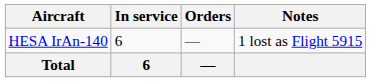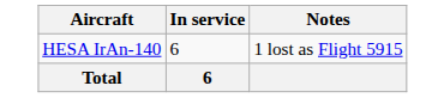- column: Orders | — | —
